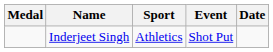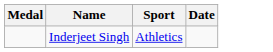- column: Event | Shot Put
